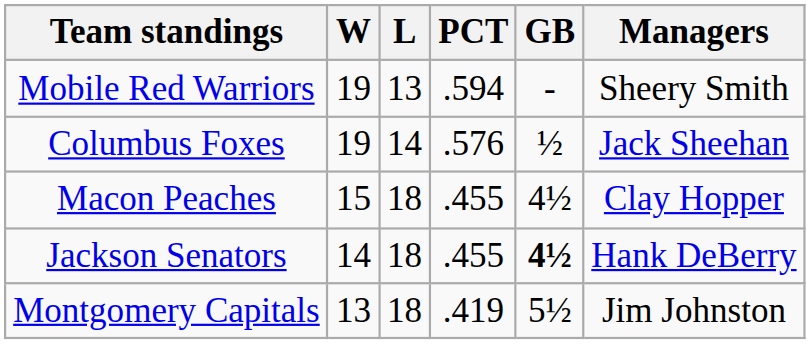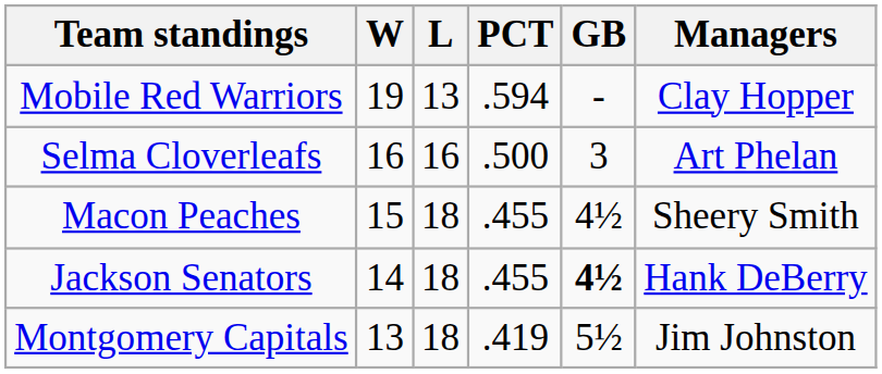Mobile Red Warriors | Managers: Sheery Smith -> Clay Hopper
- row: Columbus Foxes | 19 | 14 | .576 | ½ | Jack Sheehan
+ row: Selma Cloverleafs | 16 | 16 | .500 | 3 | Art Phelan
Macon Peaches | Managers: Clay Hopper -> Sheery Smith
